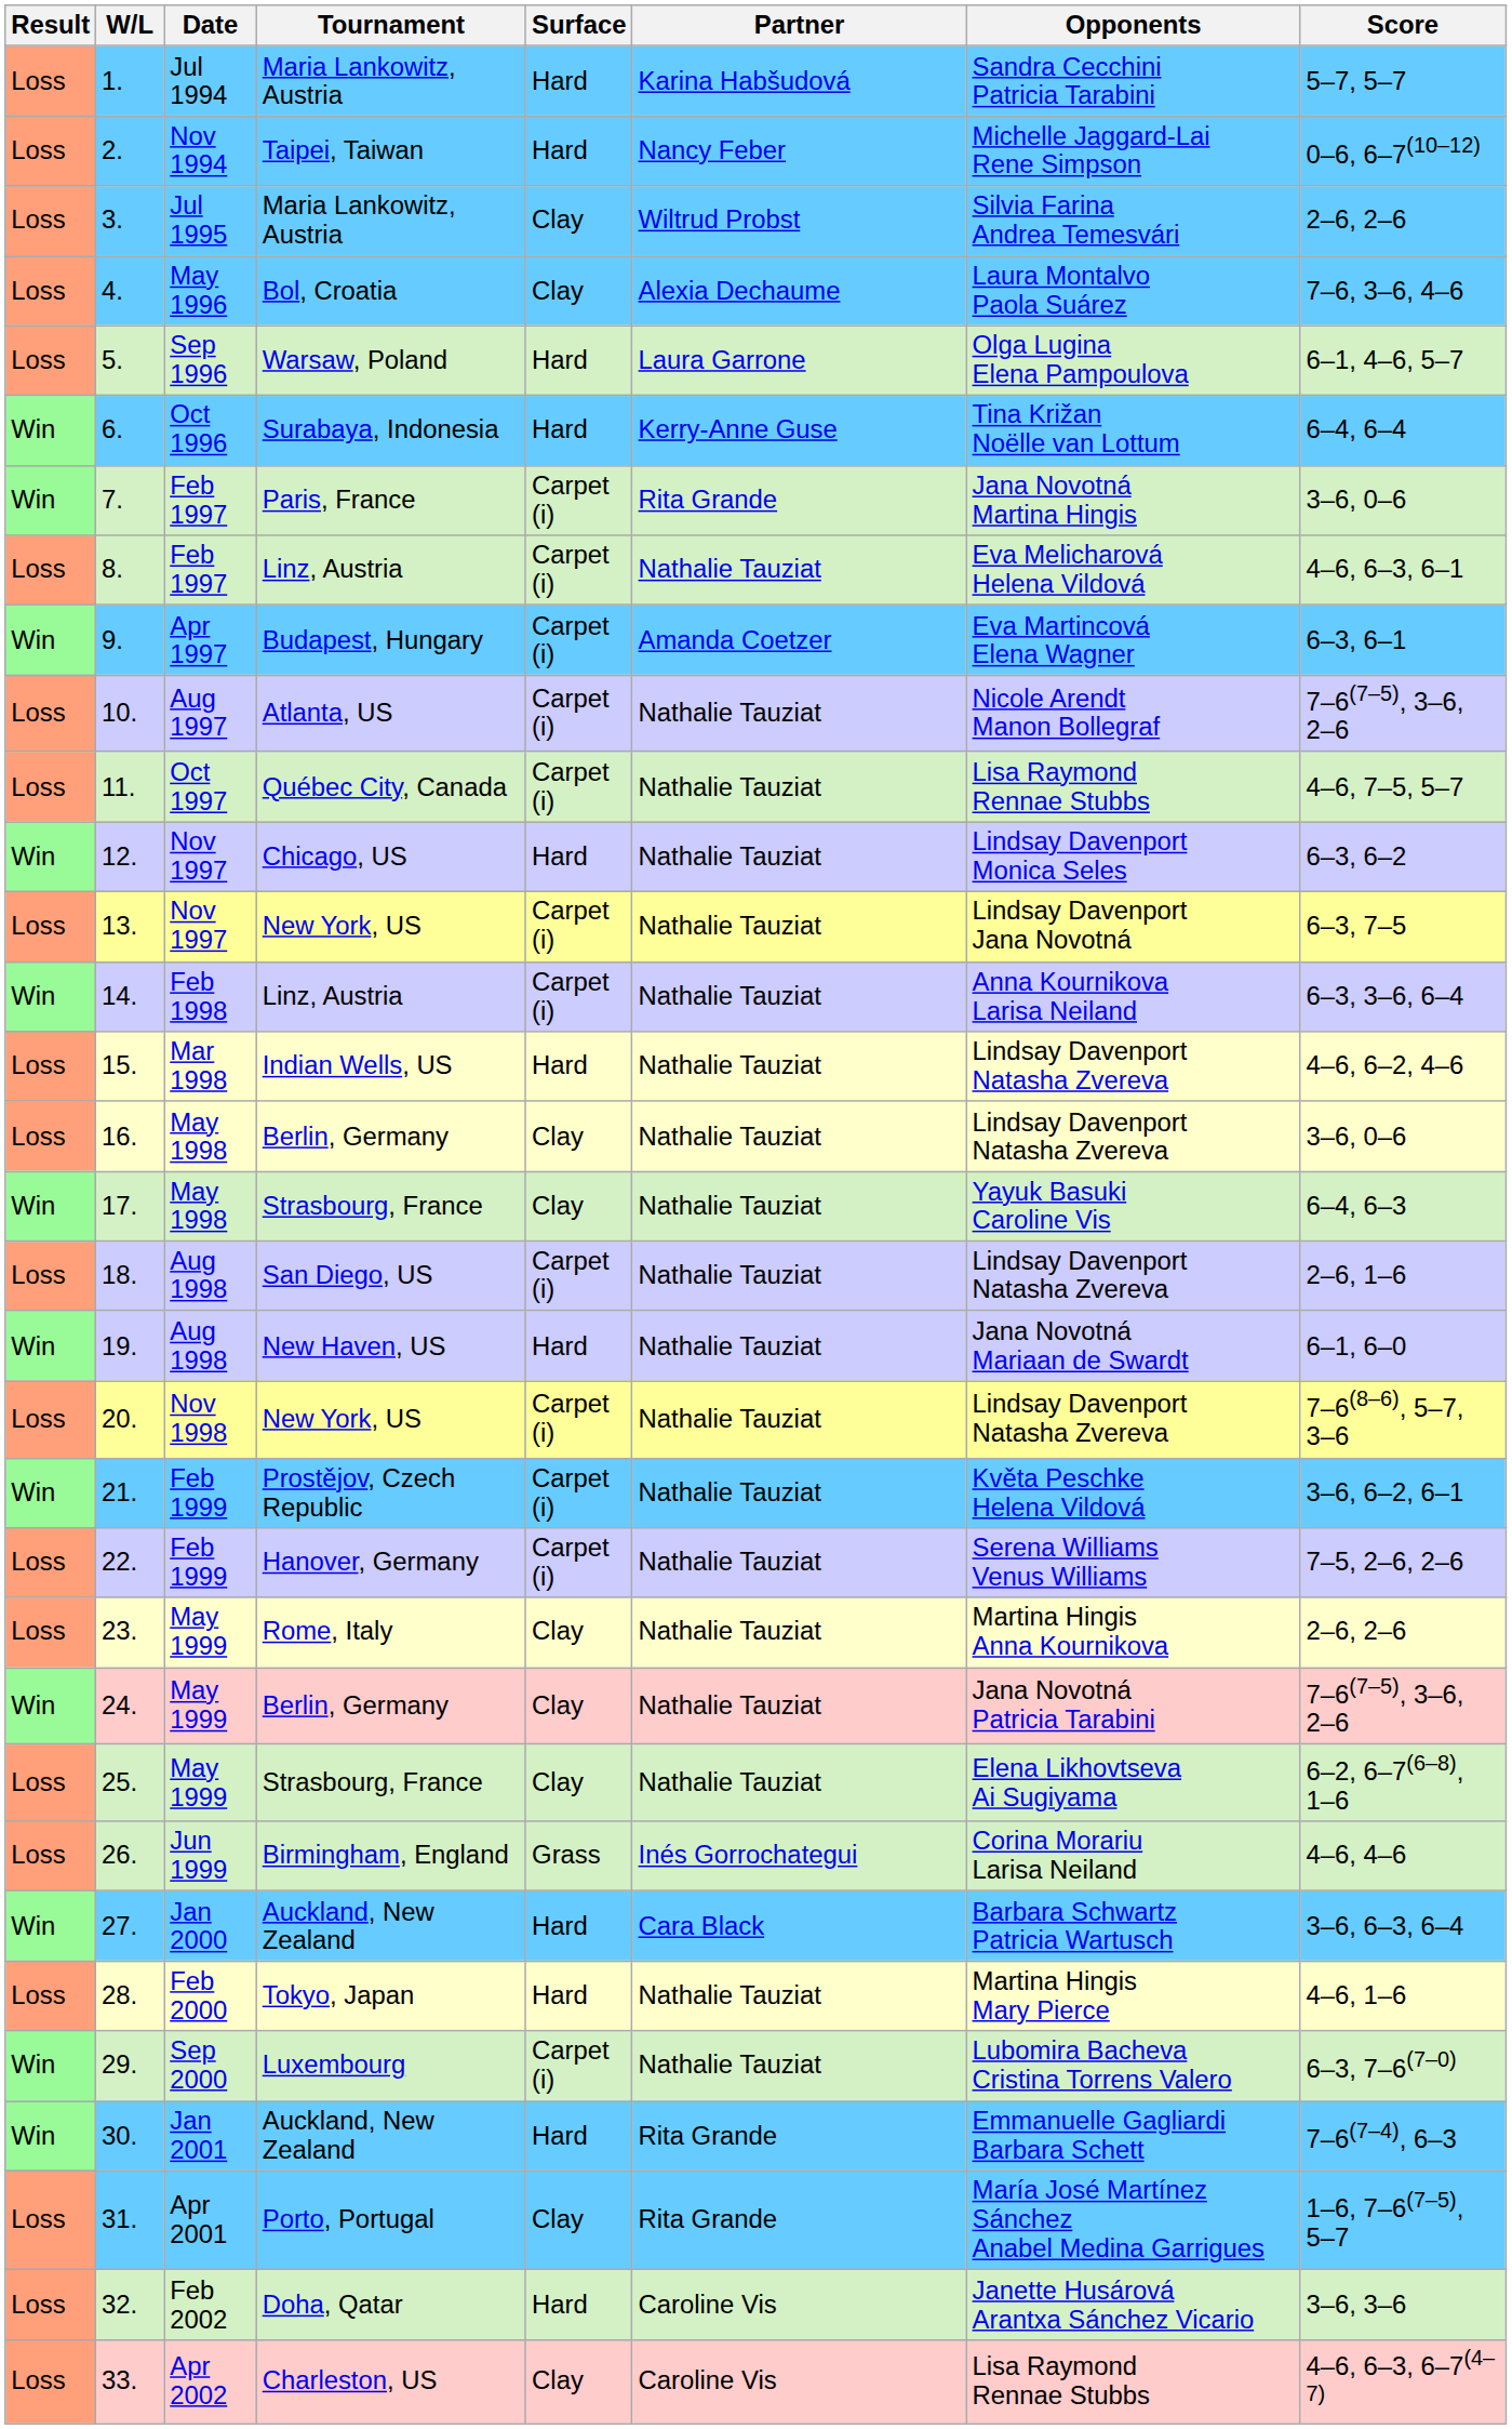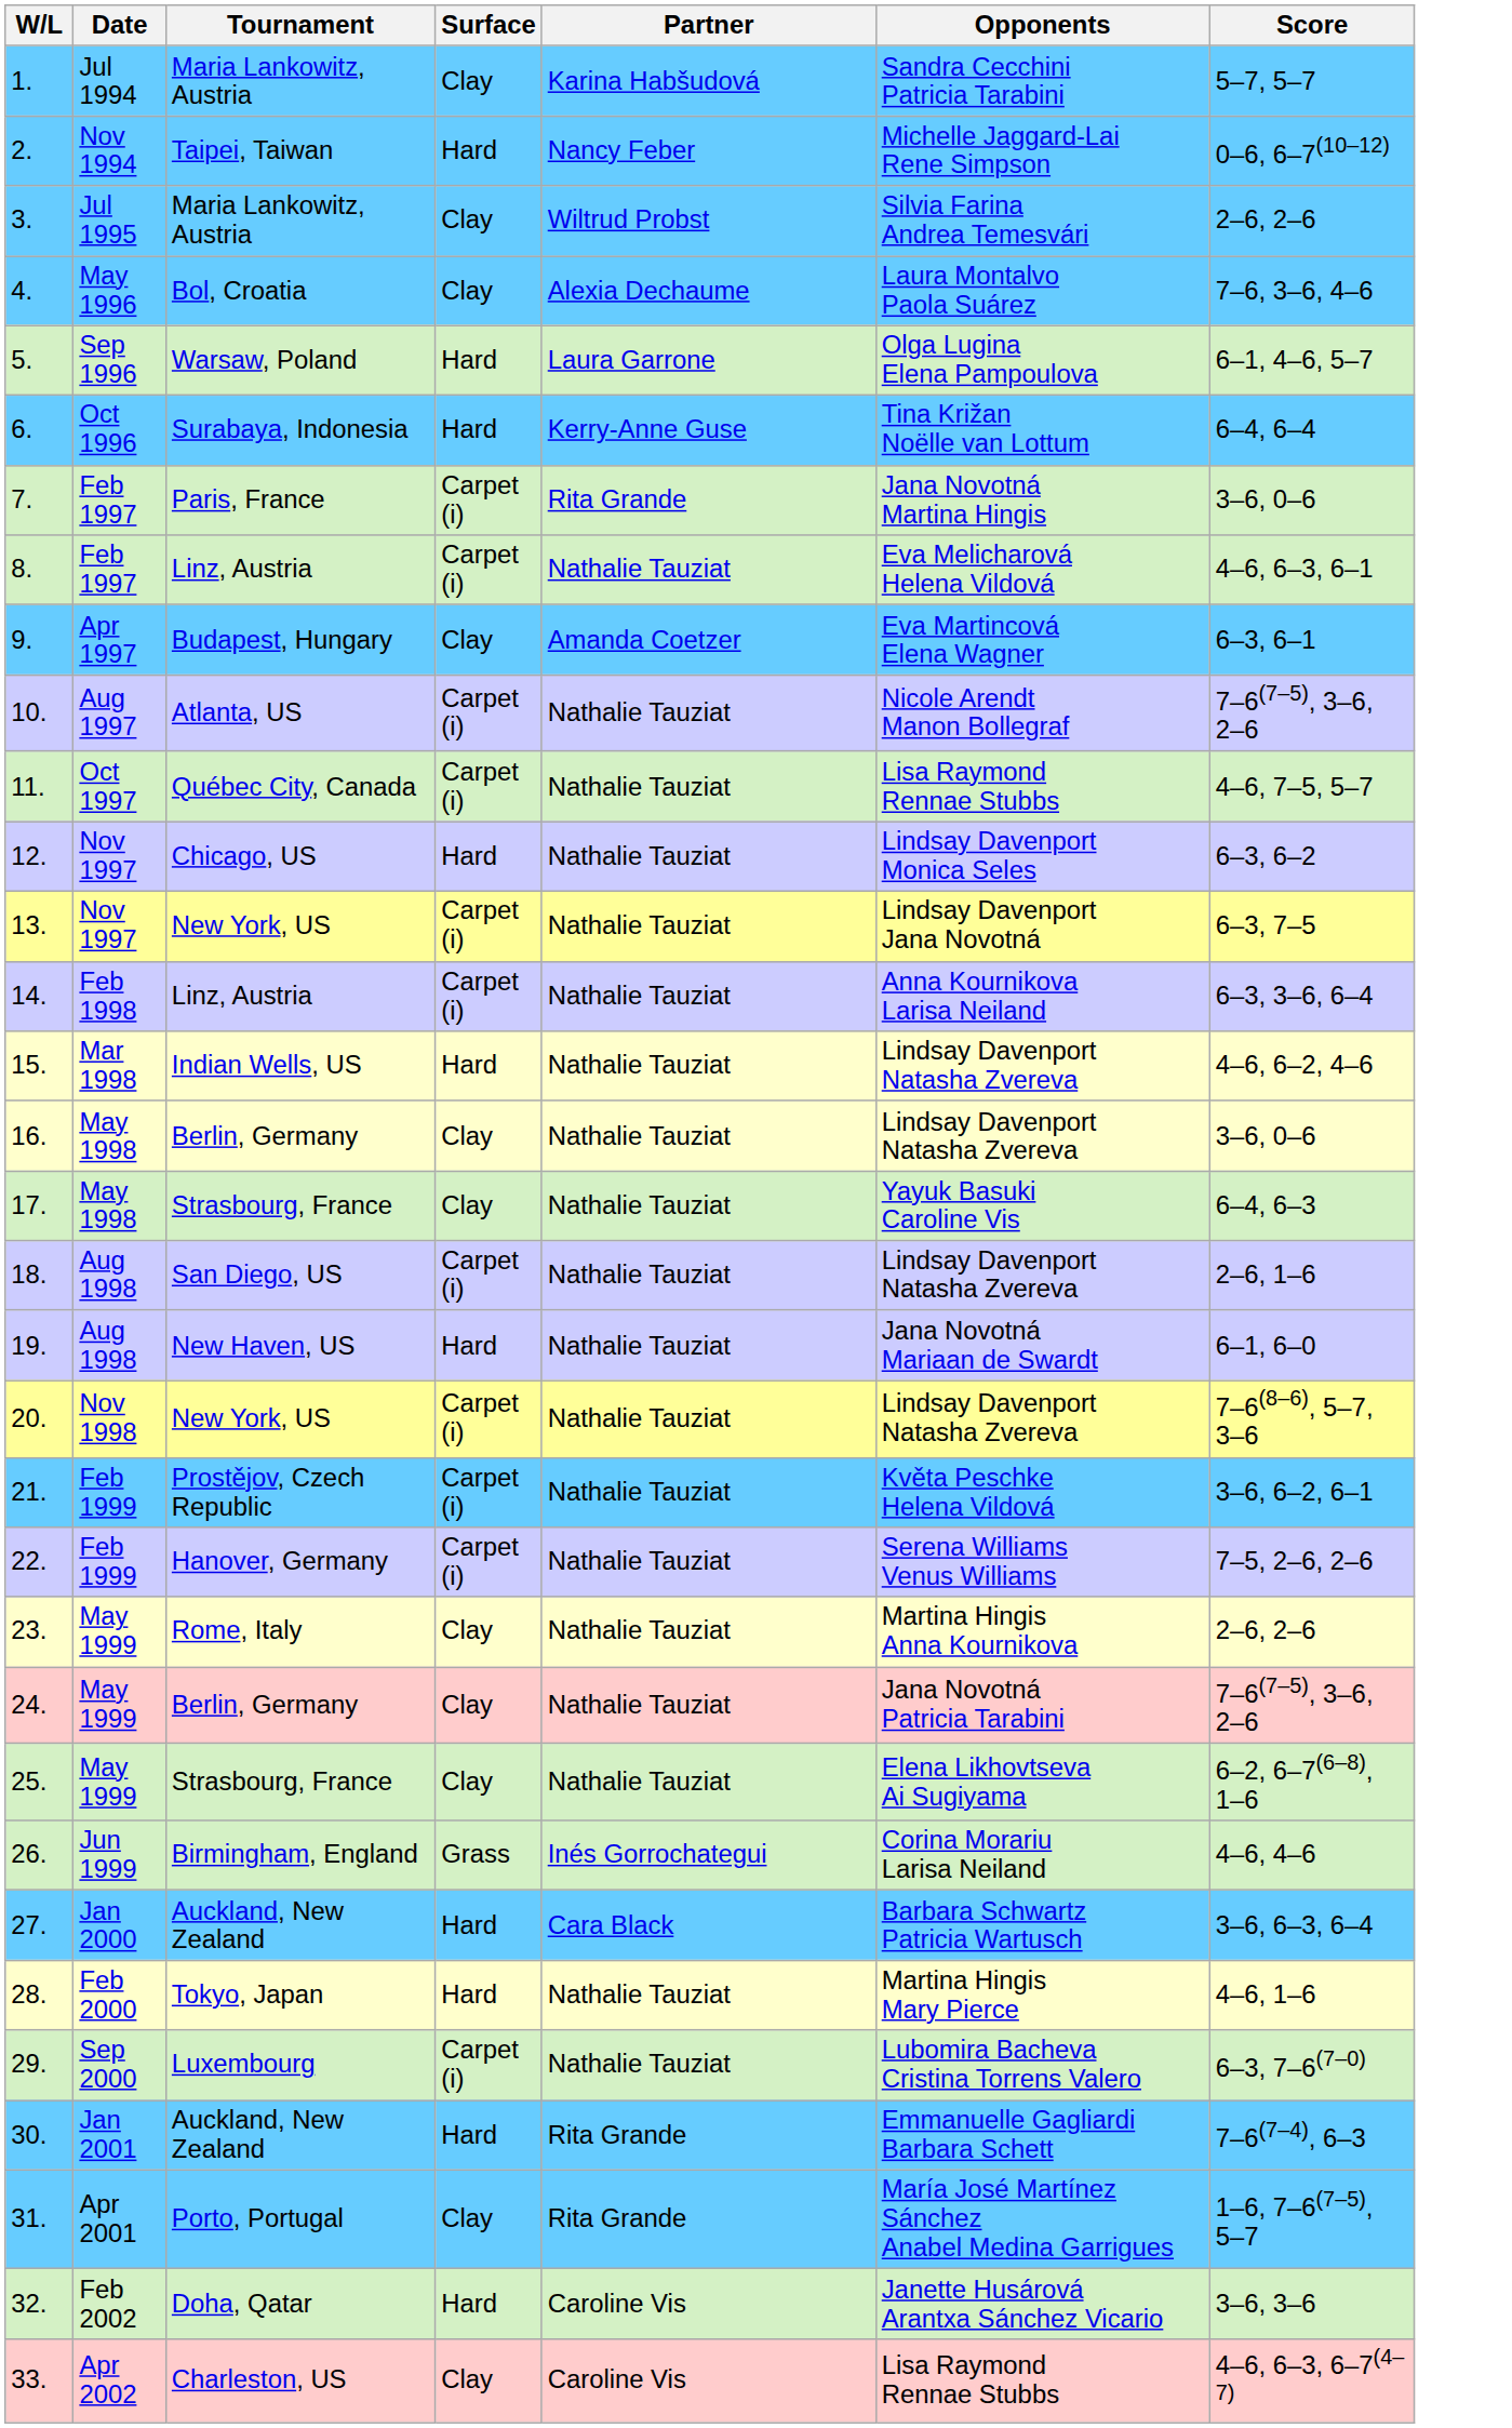- column: Result | Loss | Loss | Loss | Loss | Loss | Win | Win | Loss | Win | Loss | Loss | Win | Loss | Win | Loss | Loss | Win | Loss | Win | Loss | Win | Loss | Loss | Win | Loss | Loss | Win | Loss | Win | Win | Loss | Loss | Loss
1. | Surface: Hard -> Clay
9. | Surface: Carpet (i) -> Clay
